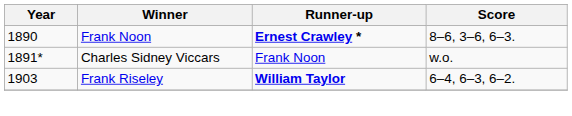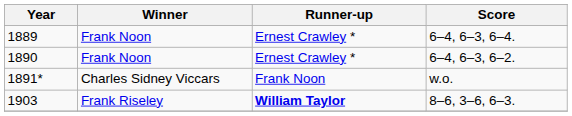+ row: 1889 | Frank Noon | Ernest Crawley * | 6–4, 6–3, 6–4.
1890 | Runner-up: bold -> normal
1890 | Score: 8–6, 3–6, 6–3. -> 6–4, 6–3, 6–2.
1903 | Score: 6–4, 6–3, 6–2. -> 8–6, 3–6, 6–3.
